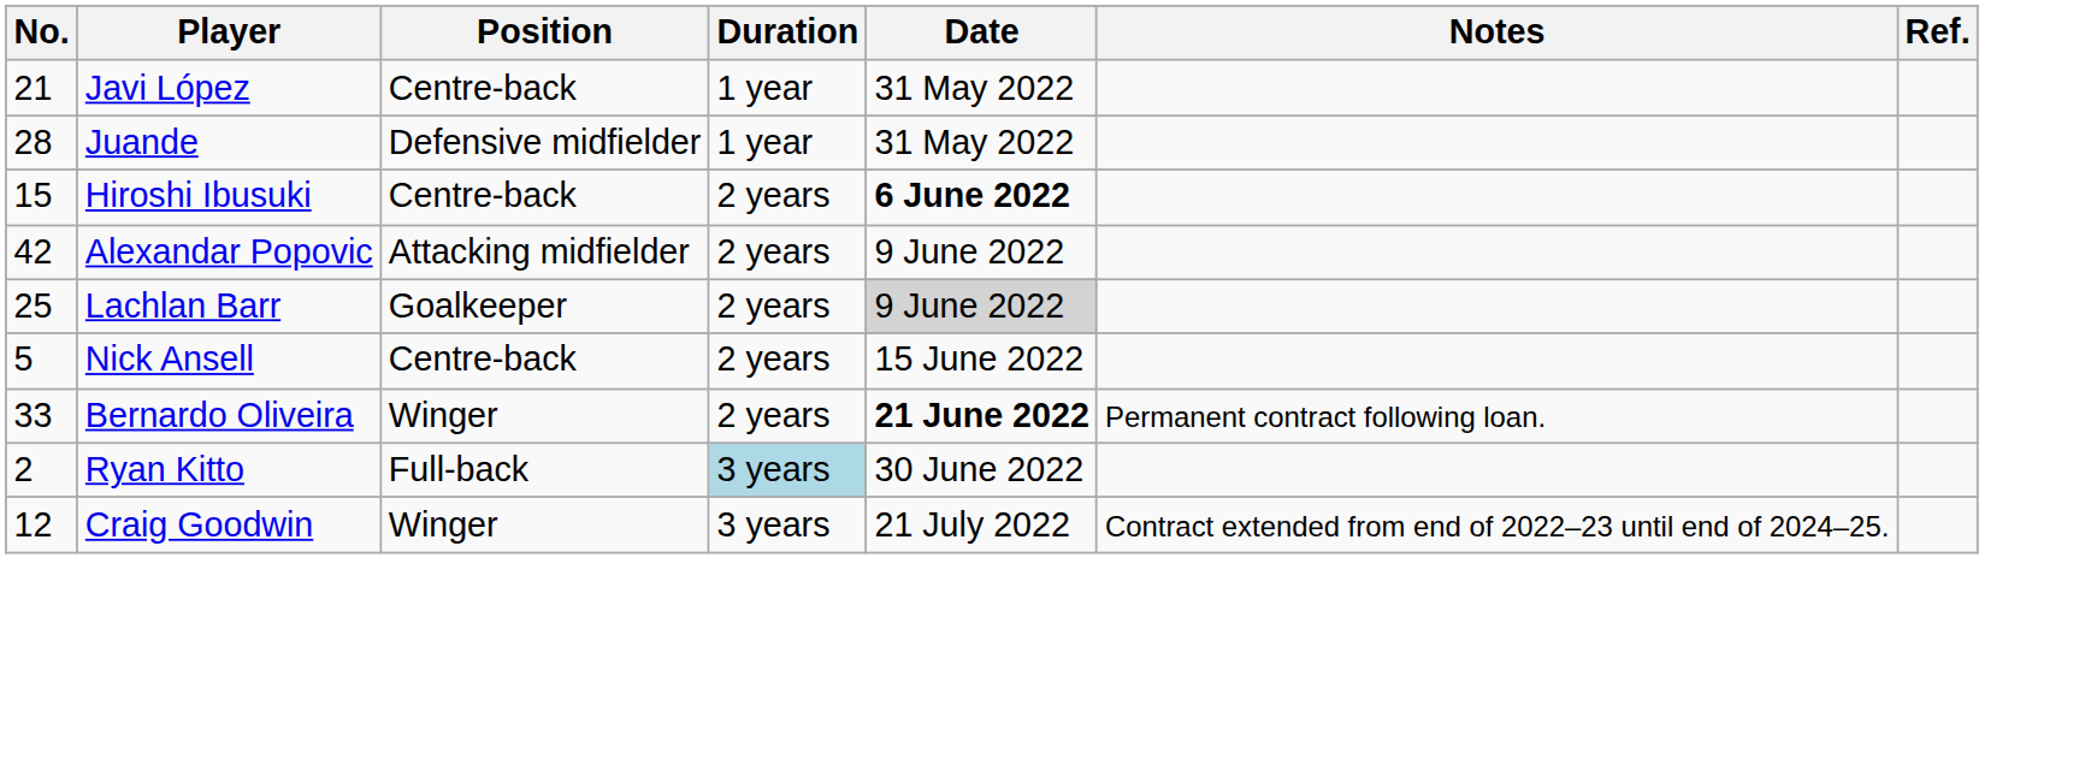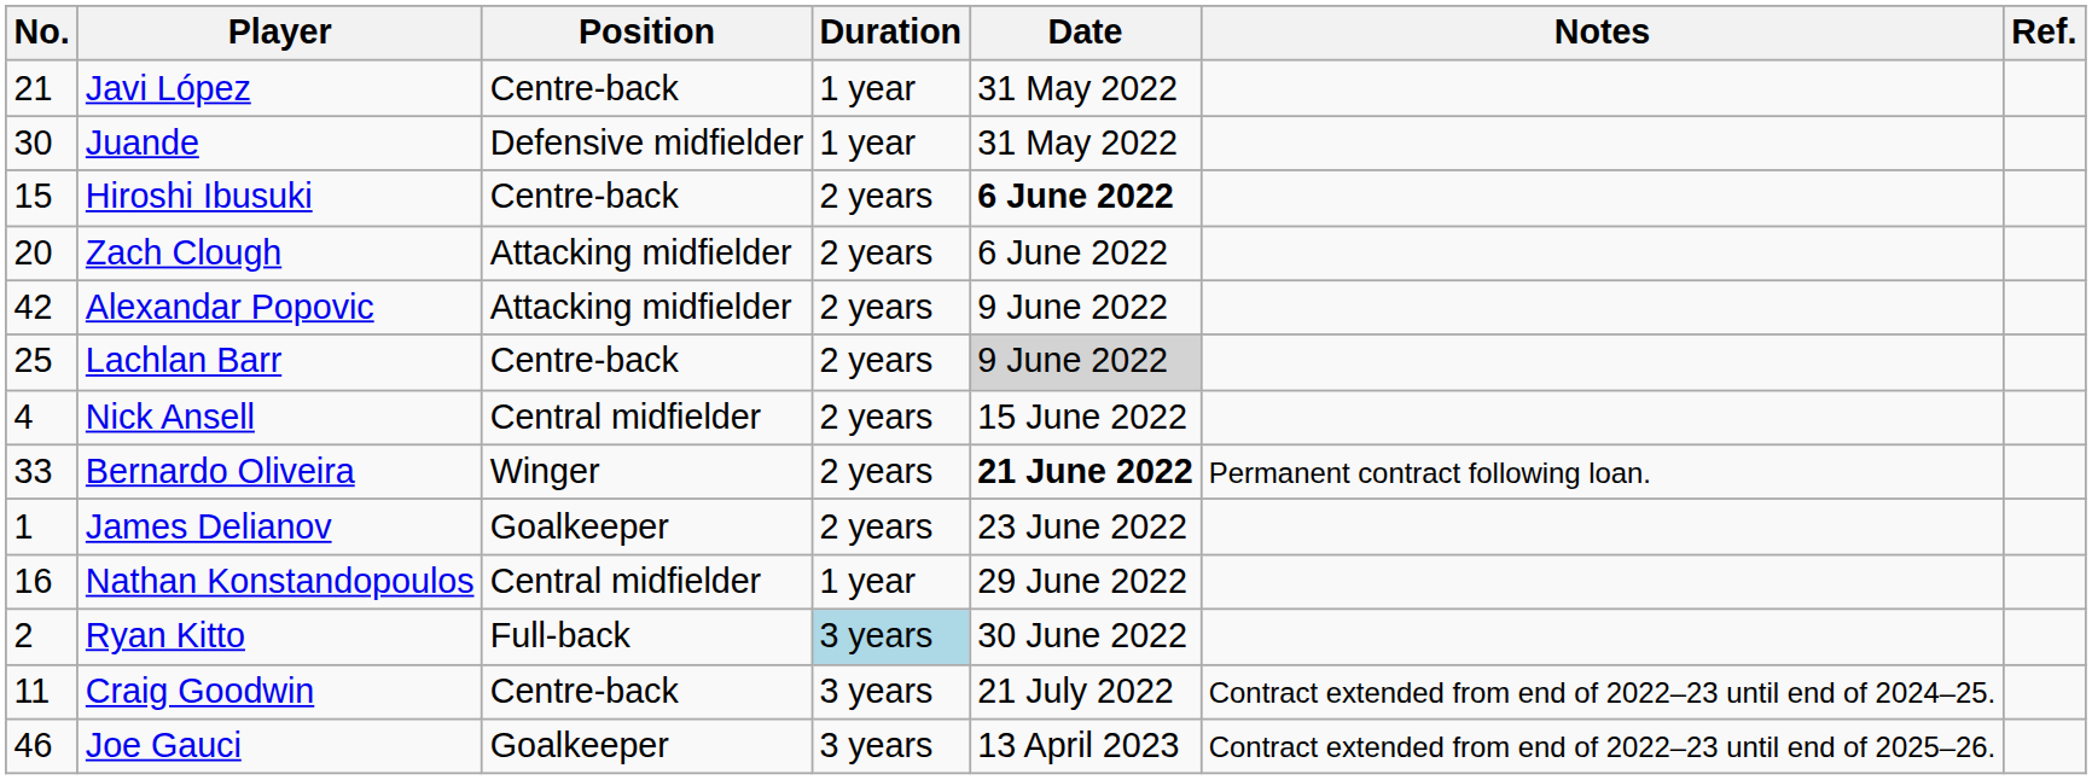Juande | No.: 28 -> 30
+ row: 20 | Zach Clough | Attacking midfielder | 2 years | 6 June 2022
Lachlan Barr | Position: Goalkeeper -> Centre-back
Nick Ansell | No.: 5 -> 4
Nick Ansell | Position: Centre-back -> Central midfielder
+ row: 1 | James Delianov | Goalkeeper | 2 years | 23 June 2022
+ row: 16 | Nathan Konstandopoulos | Central midfielder | 1 year | 29 June 2022
Craig Goodwin | No.: 12 -> 11
Craig Goodwin | Position: Winger -> Centre-back
+ row: 46 | Joe Gauci | Goalkeeper | 3 years | 13 April 2023 | Contract extended from end of 2022–23 until end of 2025–26.
